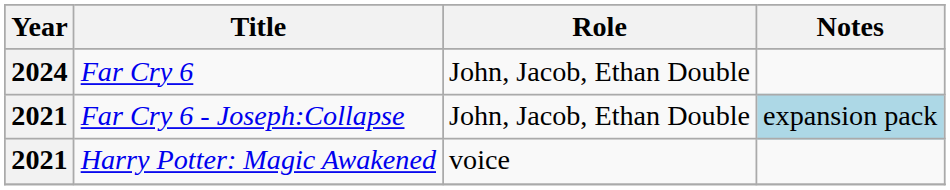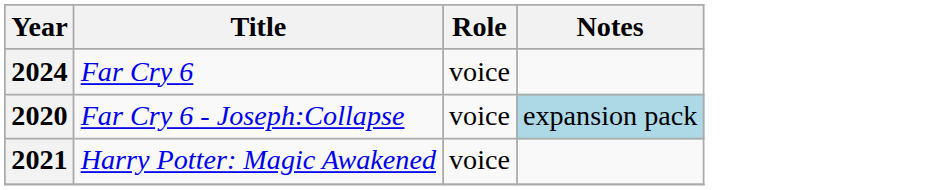Far Cry 6 | Role: John, Jacob, Ethan Double -> voice
Far Cry 6 - Joseph:Collapse | Year: 2021 -> 2020
Far Cry 6 - Joseph:Collapse | Role: John, Jacob, Ethan Double -> voice
